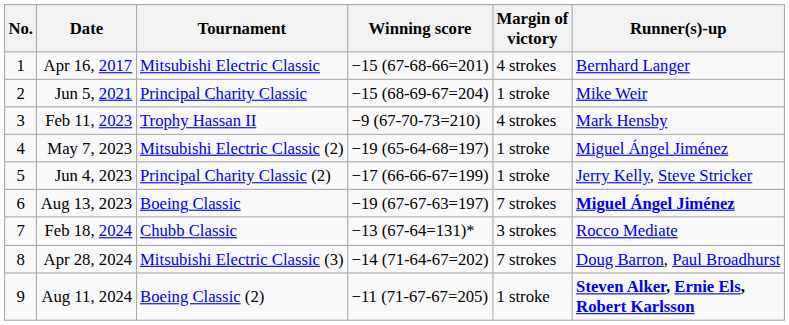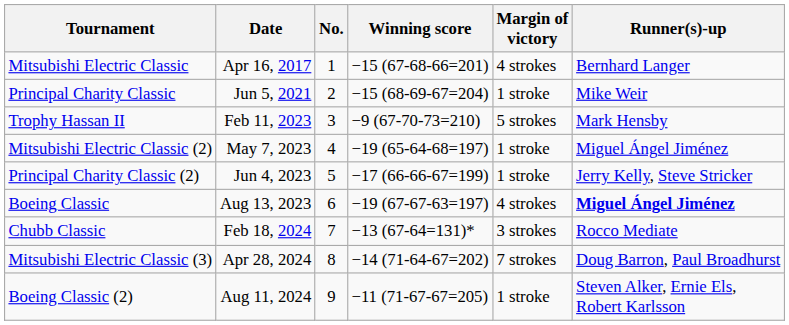columns swapped: No. <-> Tournament
Feb 11, 2023 | Margin of victory: 4 strokes -> 5 strokes
Aug 13, 2023 | Margin of victory: 7 strokes -> 4 strokes
Aug 11, 2024 | Runner(s)-up: bold -> normal
